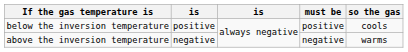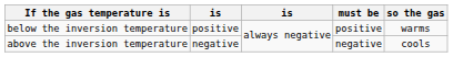below the inversion temperature | so the gas: cools -> warms
above the inversion temperature | so the gas: warms -> cools
